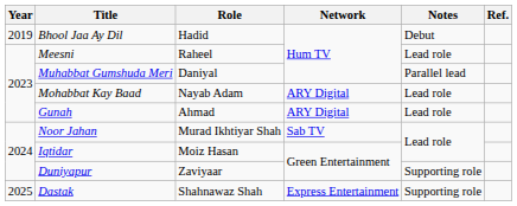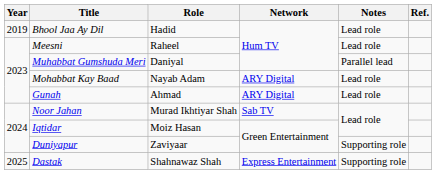Bhool Jaa Ay Dil | Notes: Debut -> Lead role
